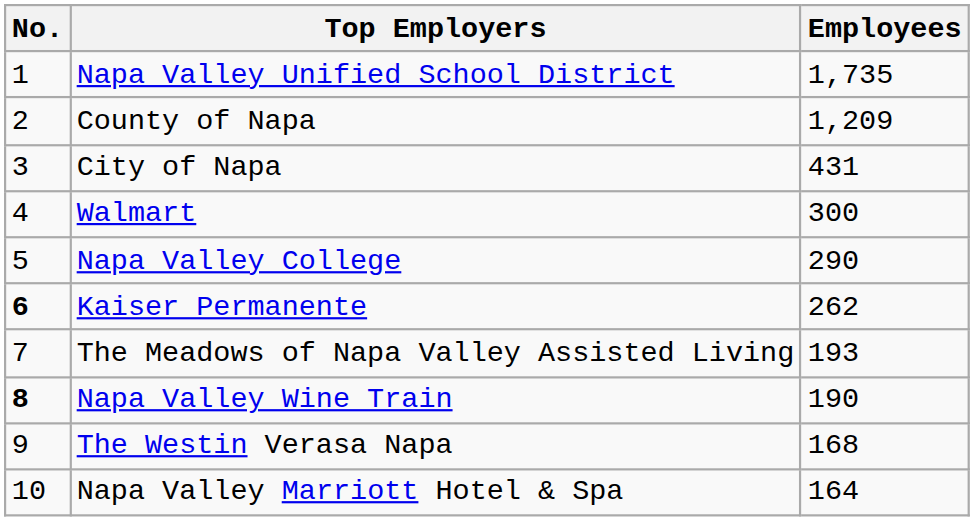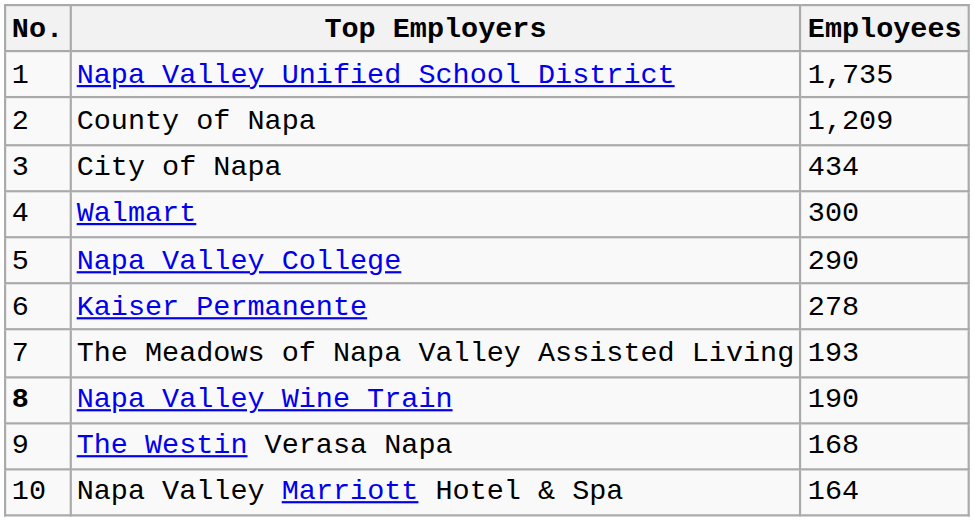City of Napa | Employees: 431 -> 434
Kaiser Permanente | No.: bold -> normal
Kaiser Permanente | Employees: 262 -> 278
